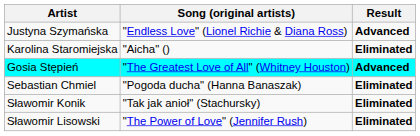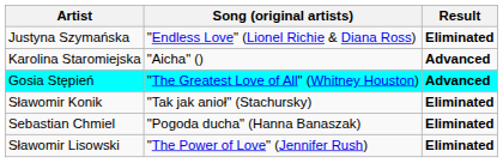Justyna Szymańska | Result: Advanced -> Eliminated
Karolina Staromiejska | Result: Eliminated -> Advanced
rows swapped: Sebastian Chmiel <-> Sławomir Konik
